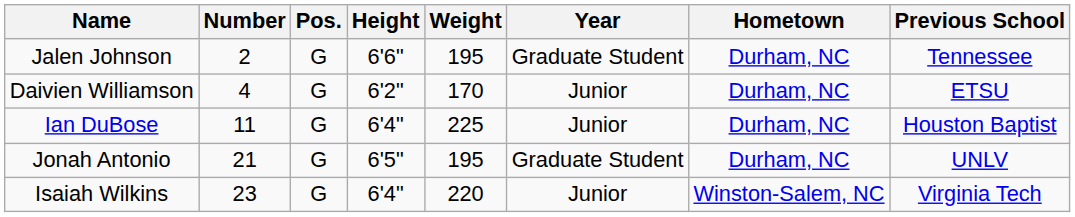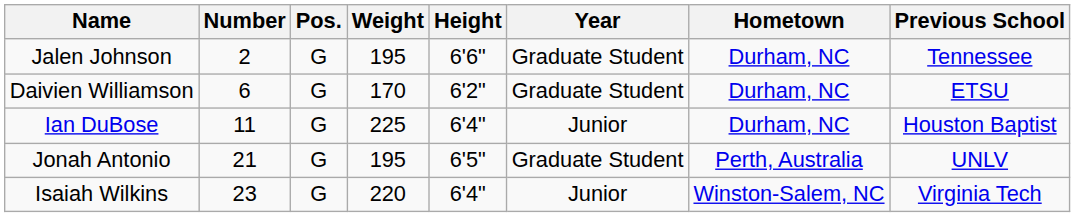columns swapped: Height <-> Weight
Daivien Williamson | Number: 4 -> 6
Daivien Williamson | Year: Junior -> Graduate Student
Jonah Antonio | Hometown: Durham, NC -> Perth, Australia
